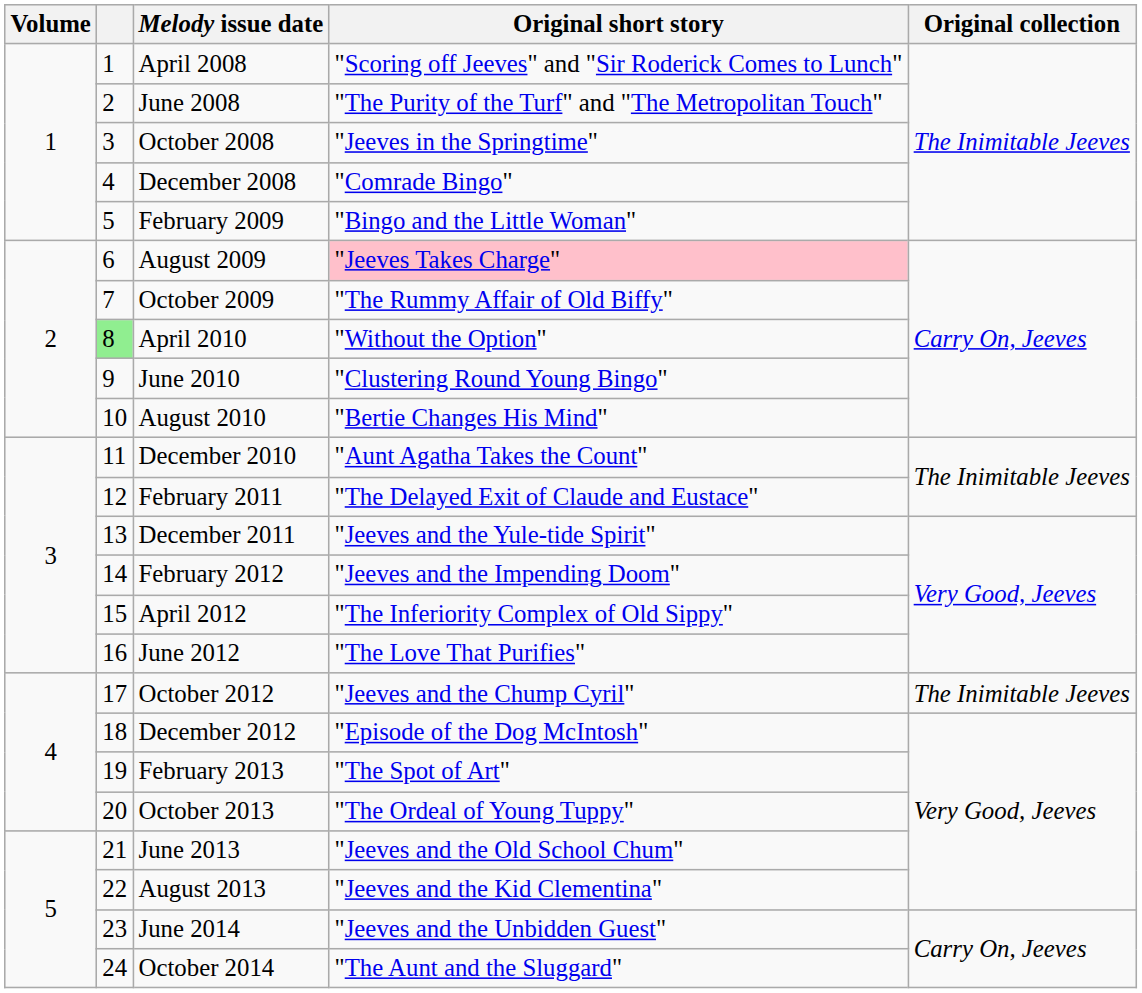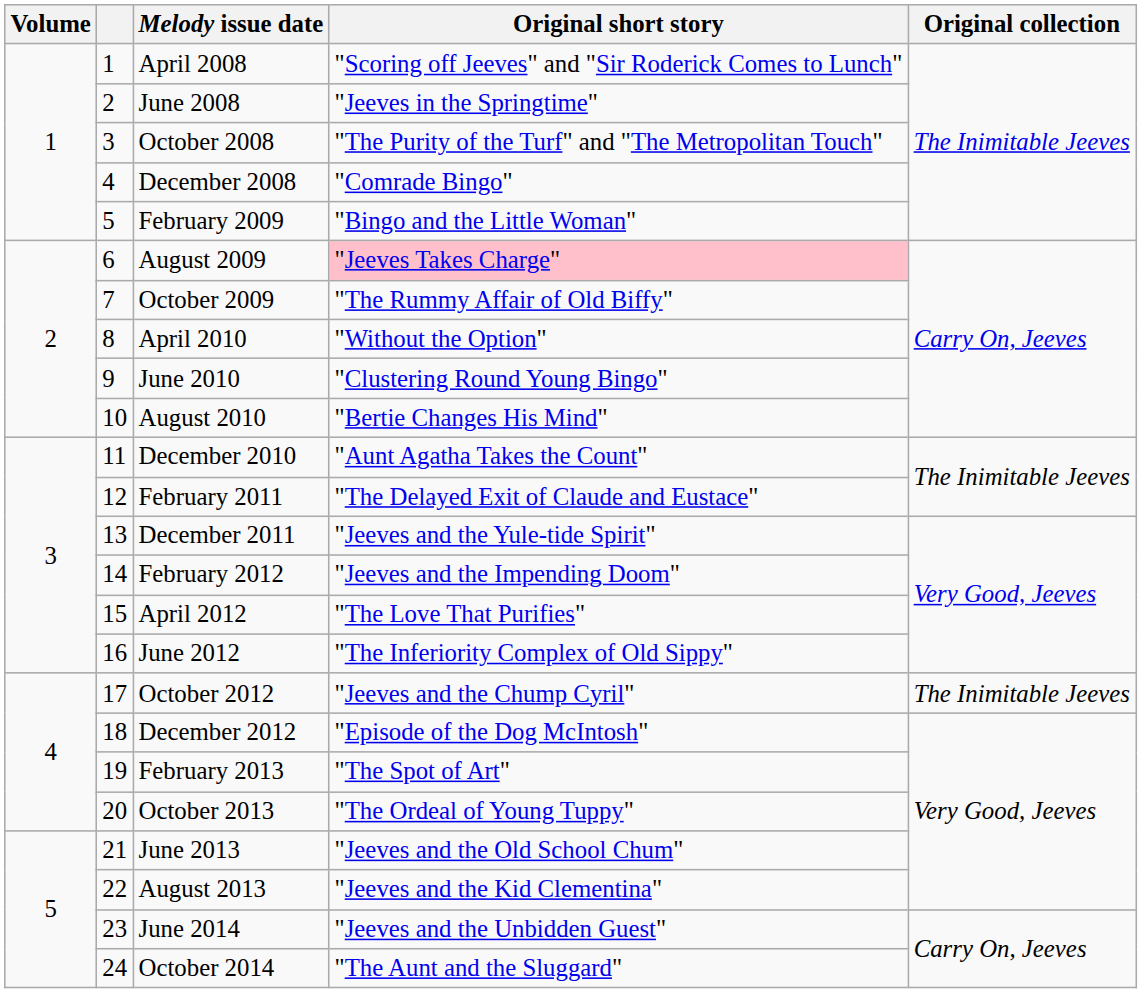June 2008 | Original short story: "The Purity of the Turf" and "The Metropolitan Touch" -> "Jeeves in the Springtime"
October 2008 | Original short story: "Jeeves in the Springtime" -> "The Purity of the Turf" and "The Metropolitan Touch"
April 2010 | column 2: lightgreen background -> no background
April 2012 | Original short story: "The Inferiority Complex of Old Sippy" -> "The Love That Purifies"
June 2012 | Original short story: "The Love That Purifies" -> "The Inferiority Complex of Old Sippy"
